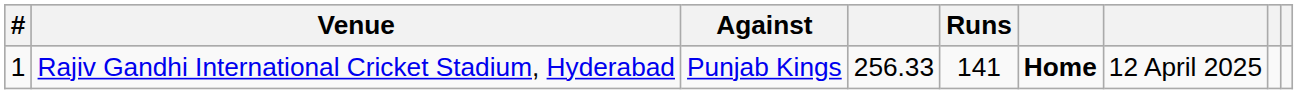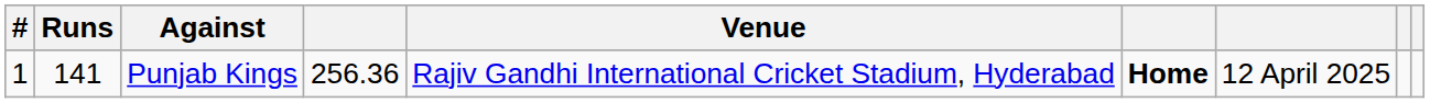columns swapped: Runs <-> Venue
Punjab Kings | column 4: 256.33 -> 256.36
